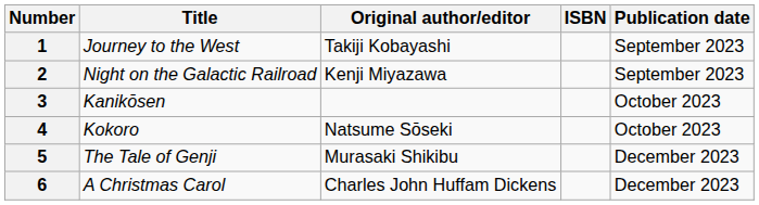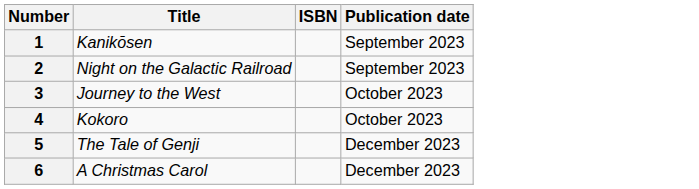- column: Original author/editor | Takiji Kobayashi | Kenji Miyazawa | Natsume Sōseki | Murasaki Shikibu | Charles John Huffam Dickens
1 | Title: Journey to the West -> Kanikōsen
3 | Title: Kanikōsen -> Journey to the West
